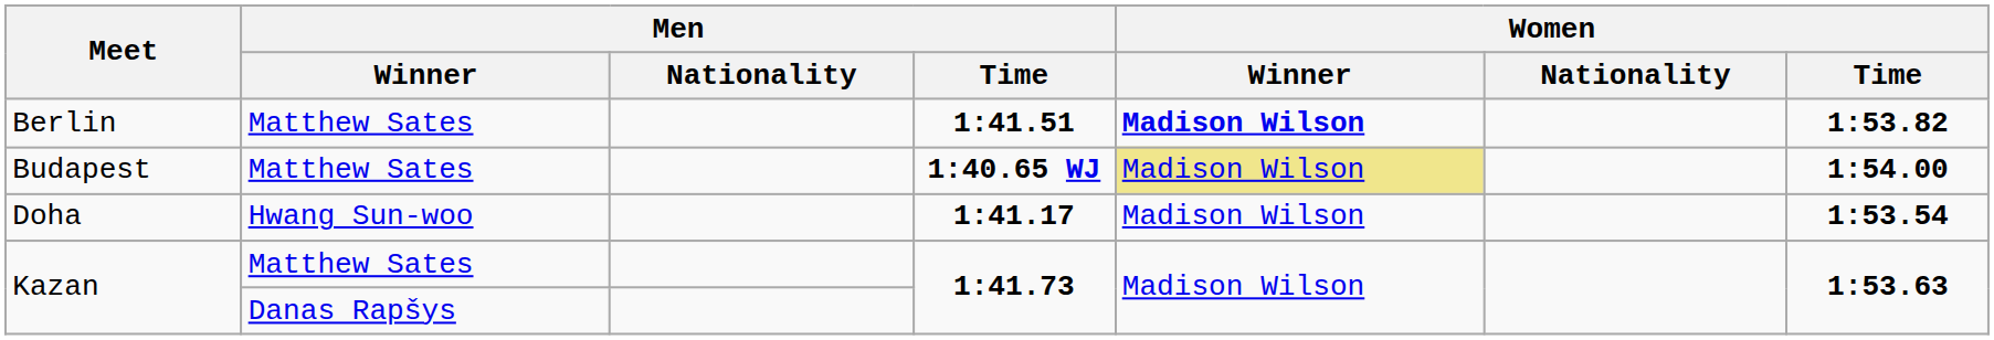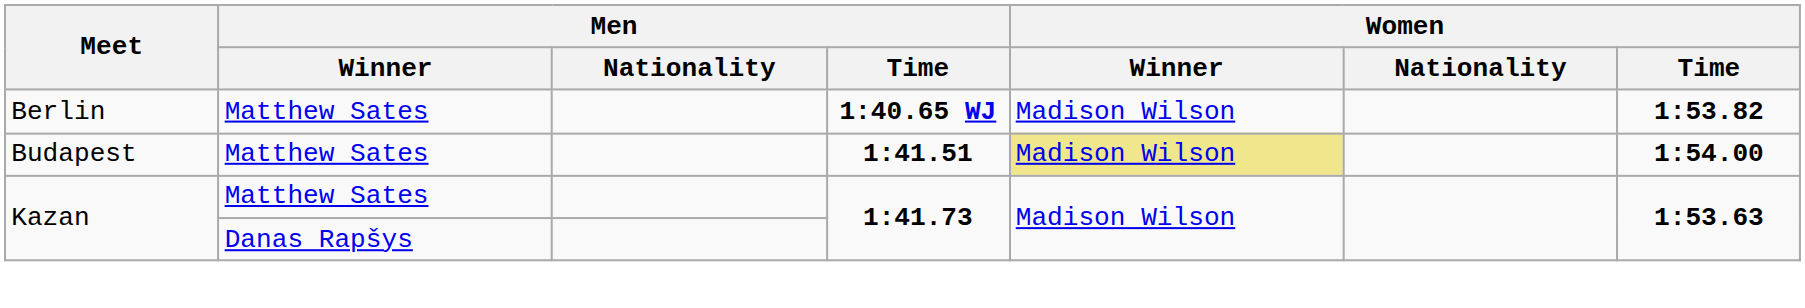Berlin | Men / Time: 1:41.51 -> 1:40.65 WJ
Berlin | Women / Winner: bold -> normal
Budapest | Men / Time: 1:40.65 WJ -> 1:41.51
- row: Doha | Hwang Sun-woo | 1:41.17 | Madison Wilson | 1:53.54
